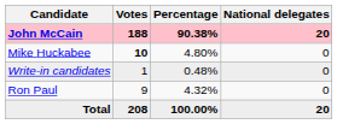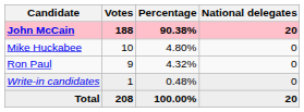Mike Huckabee | Votes: bold -> normal
rows swapped: Ron Paul <-> Write-in candidates
